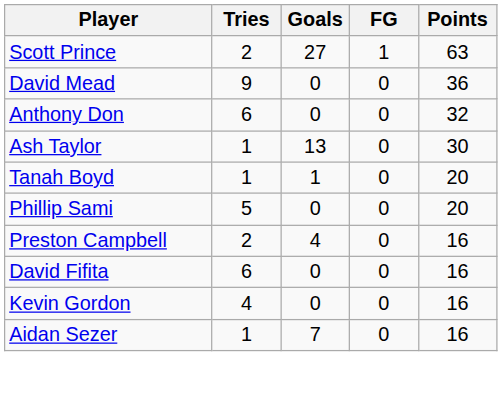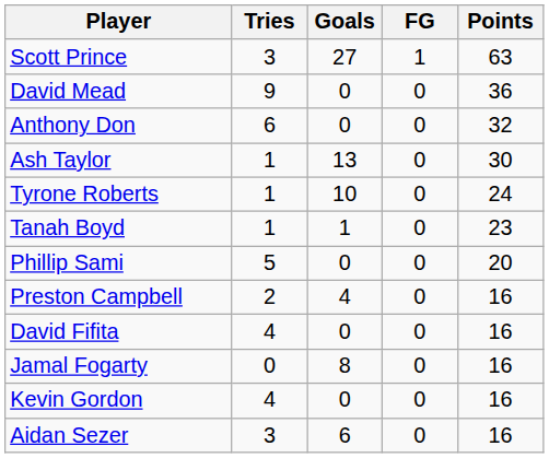Scott Prince | Tries: 2 -> 3
+ row: Tyrone Roberts | 1 | 10 | 0 | 24
Tanah Boyd | Points: 20 -> 23
David Fifita | Tries: 6 -> 4
+ row: Jamal Fogarty | 0 | 8 | 0 | 16
Aidan Sezer | Tries: 1 -> 3
Aidan Sezer | Goals: 7 -> 6
